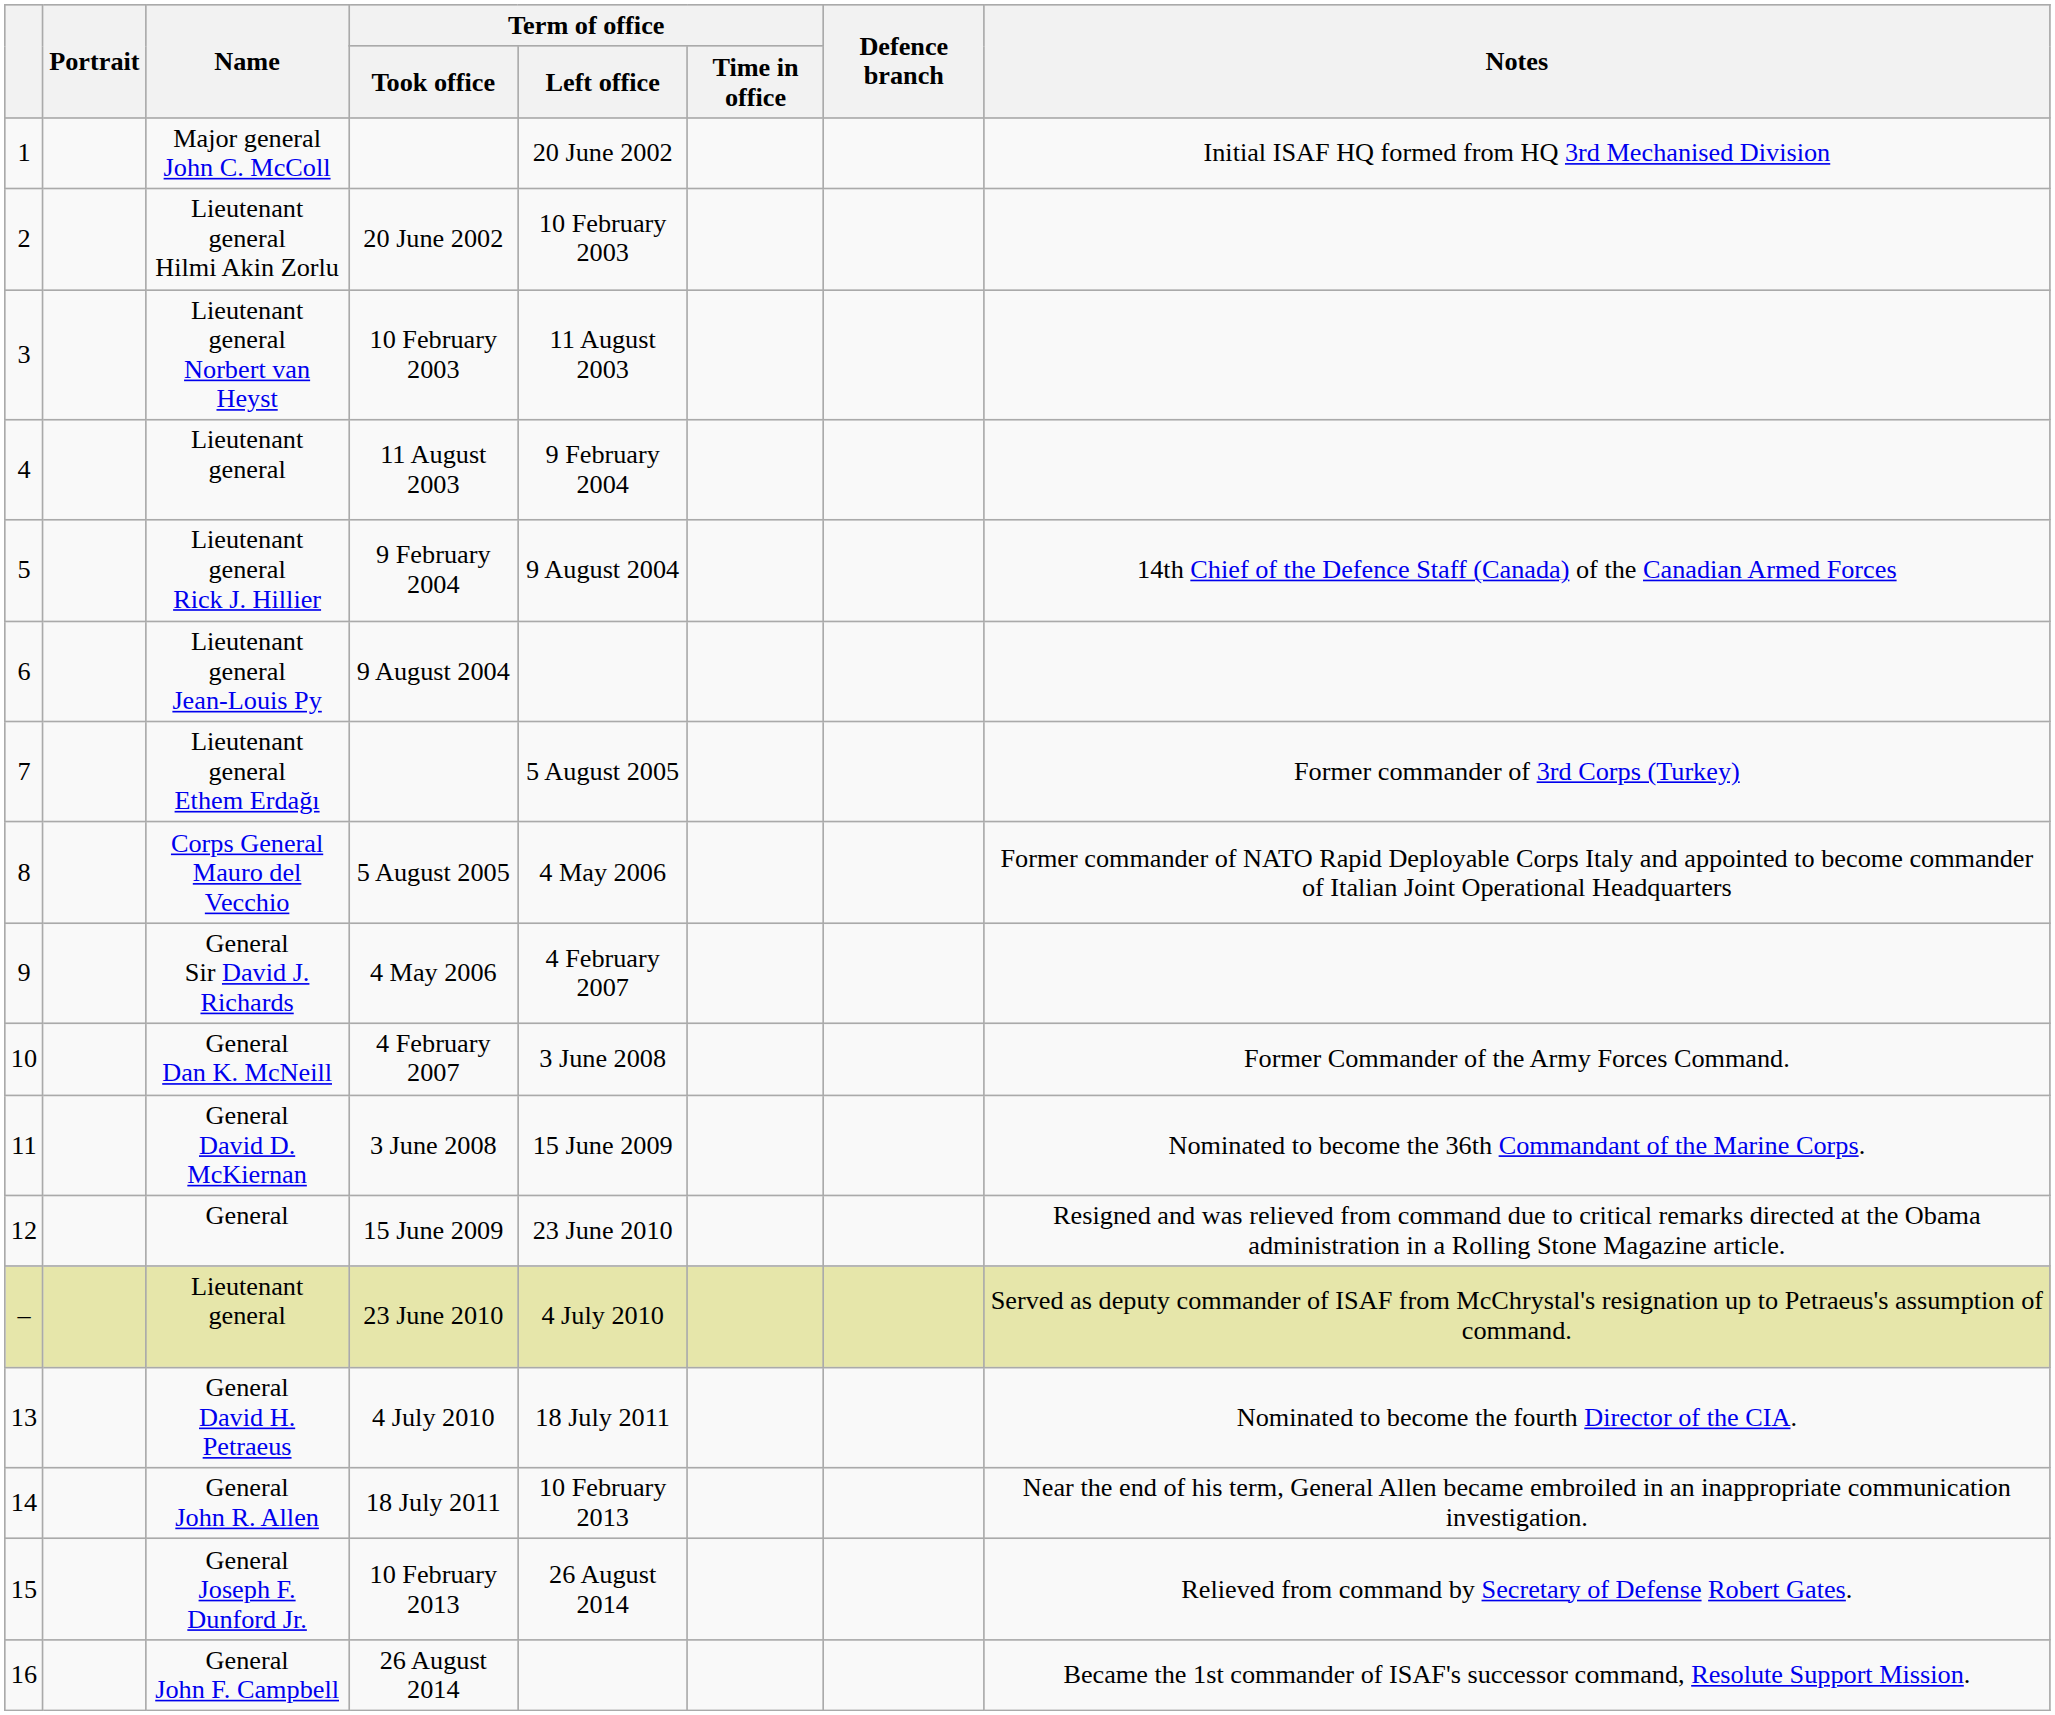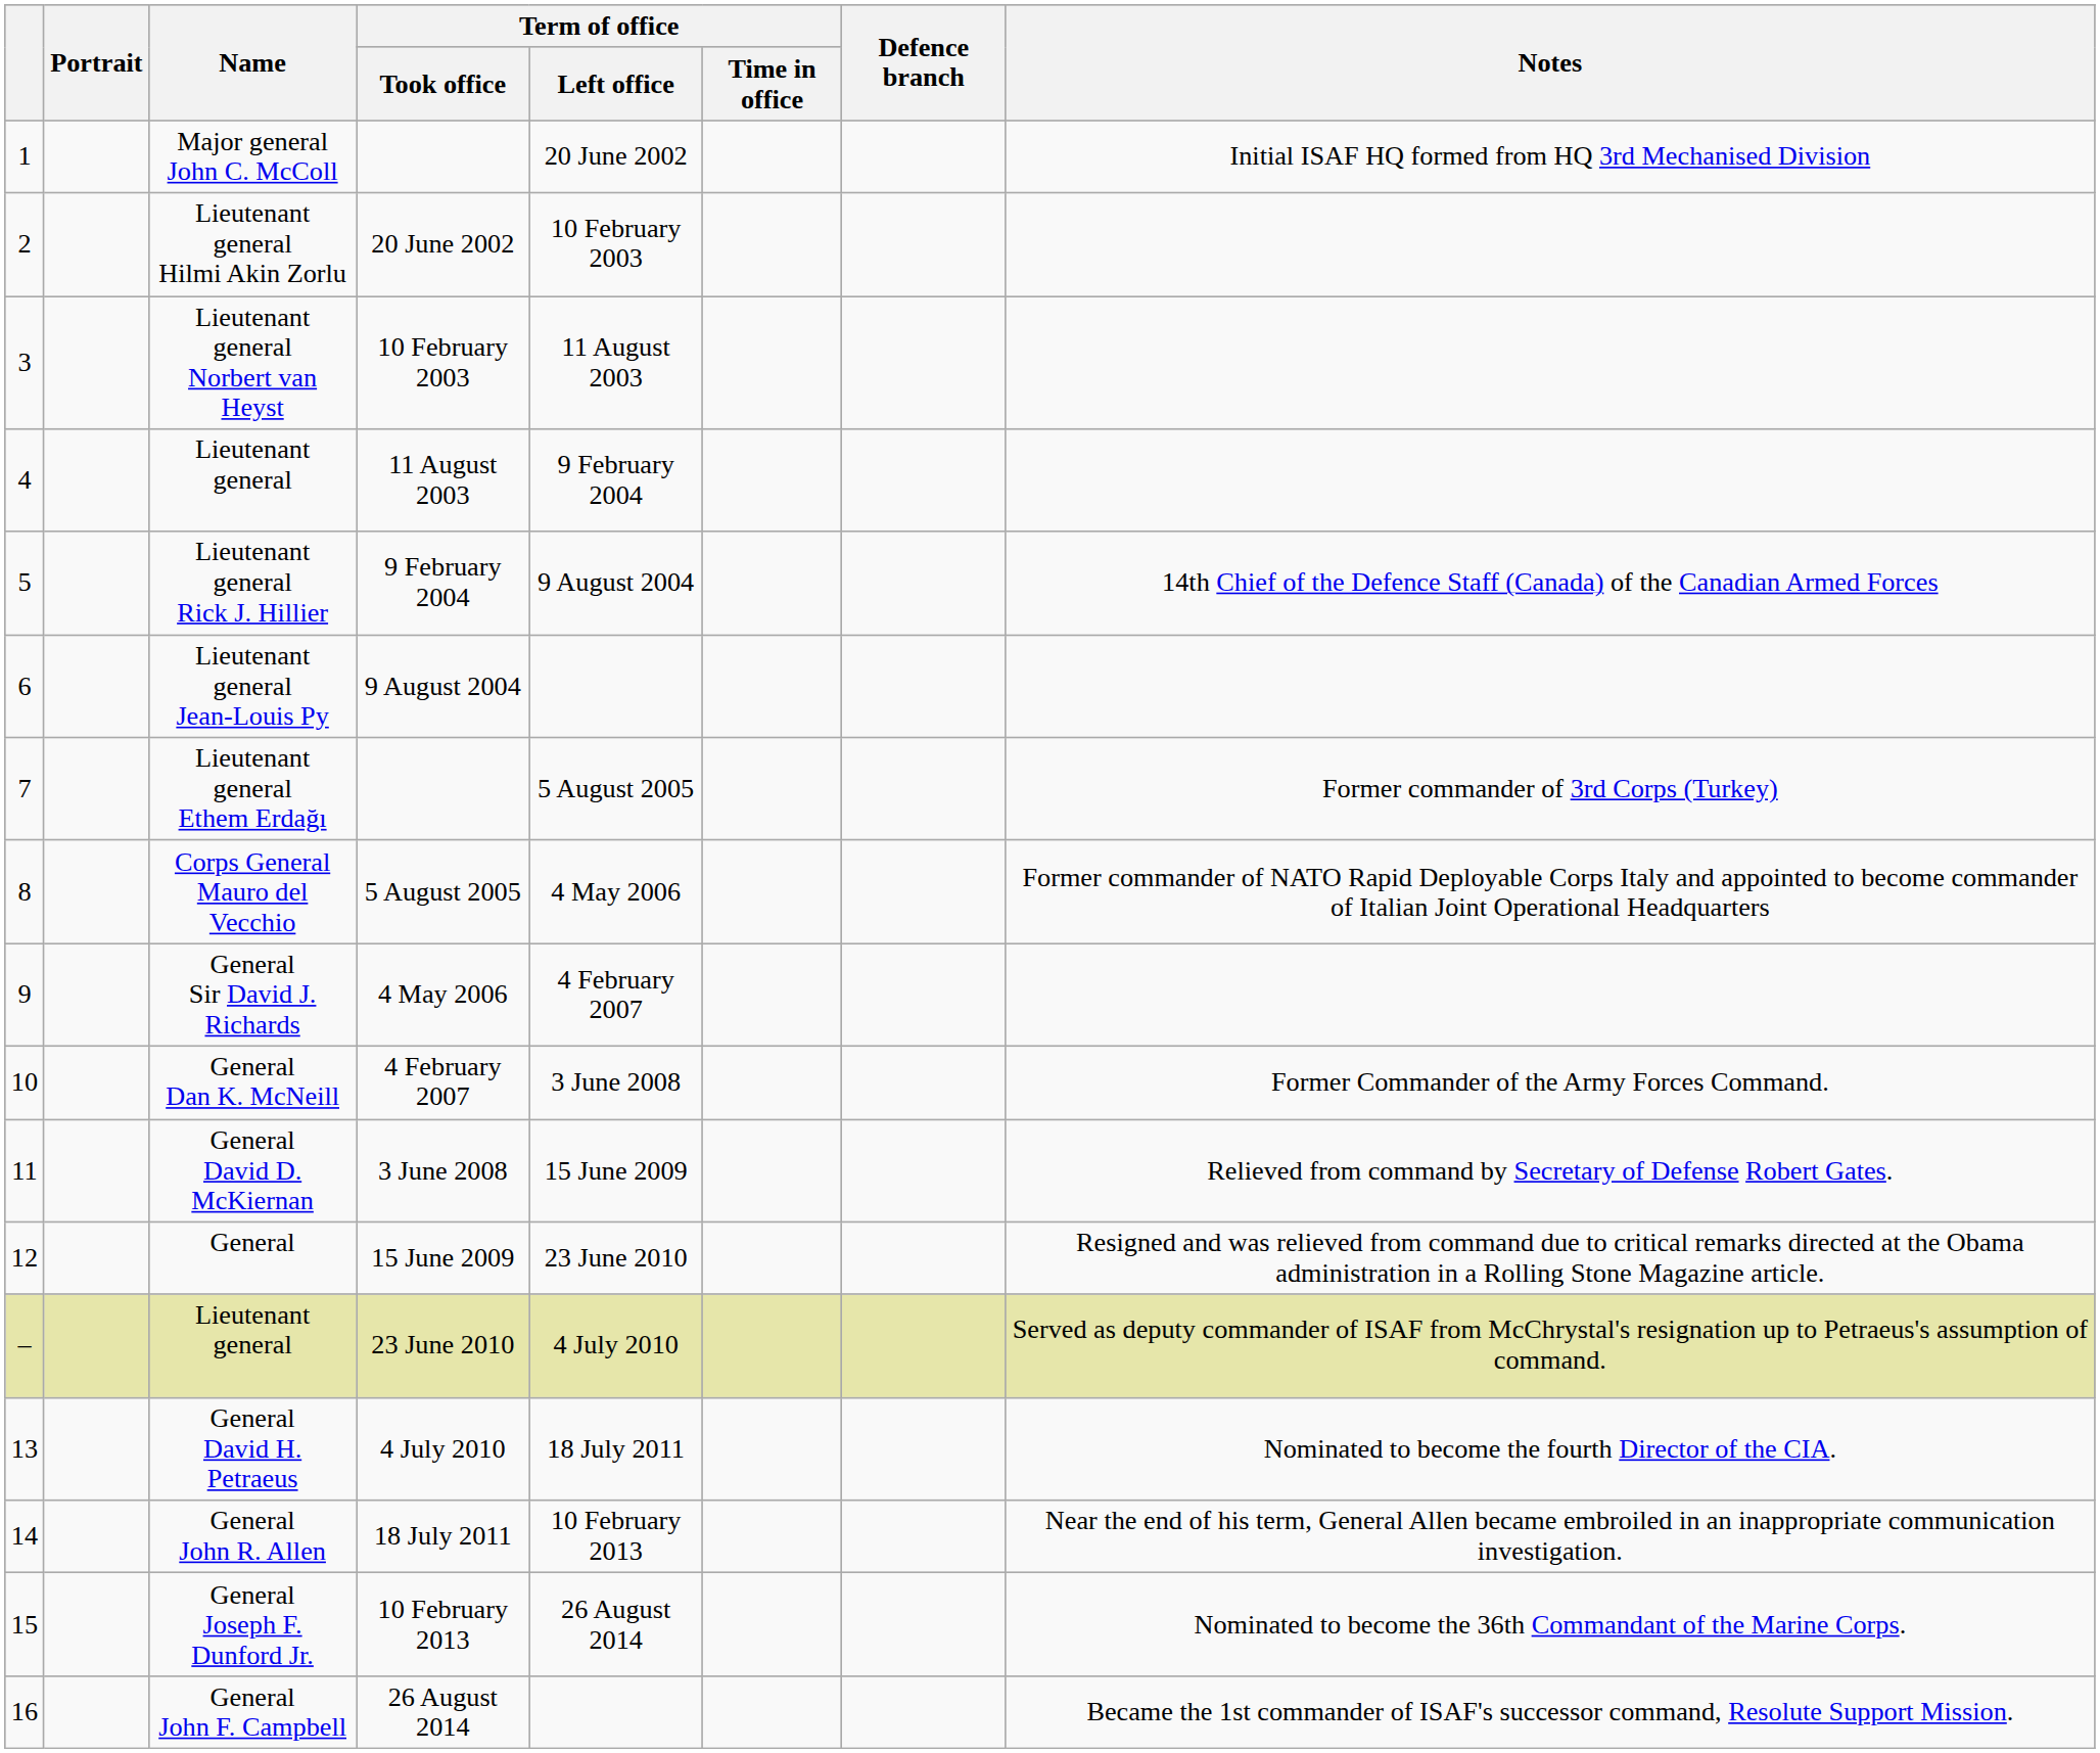General David D. McKiernan | Notes: Nominated to become the 36th Commandant of the Marine Corps. -> Relieved from command by Secretary of Defense Robert Gates.
General Joseph F. Dunford Jr. | Notes: Relieved from command by Secretary of Defense Robert Gates. -> Nominated to become the 36th Commandant of the Marine Corps.
